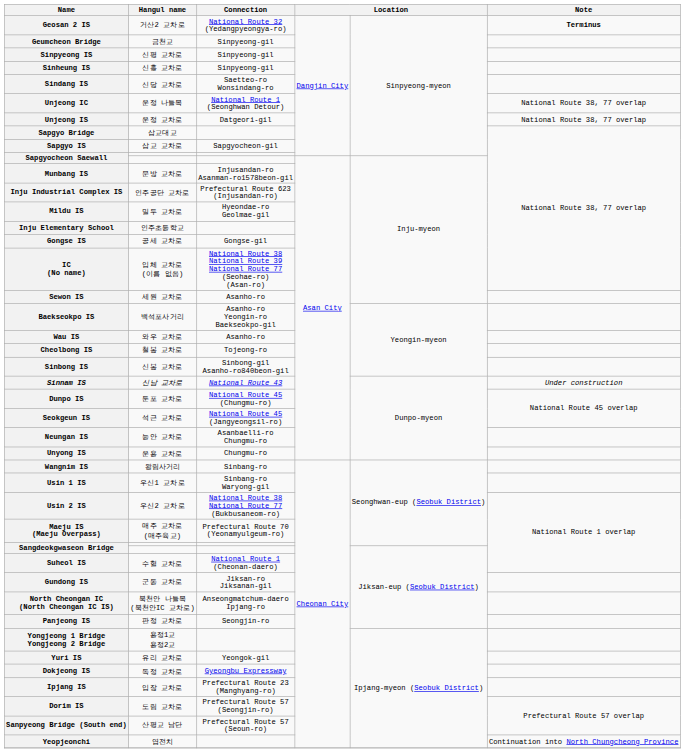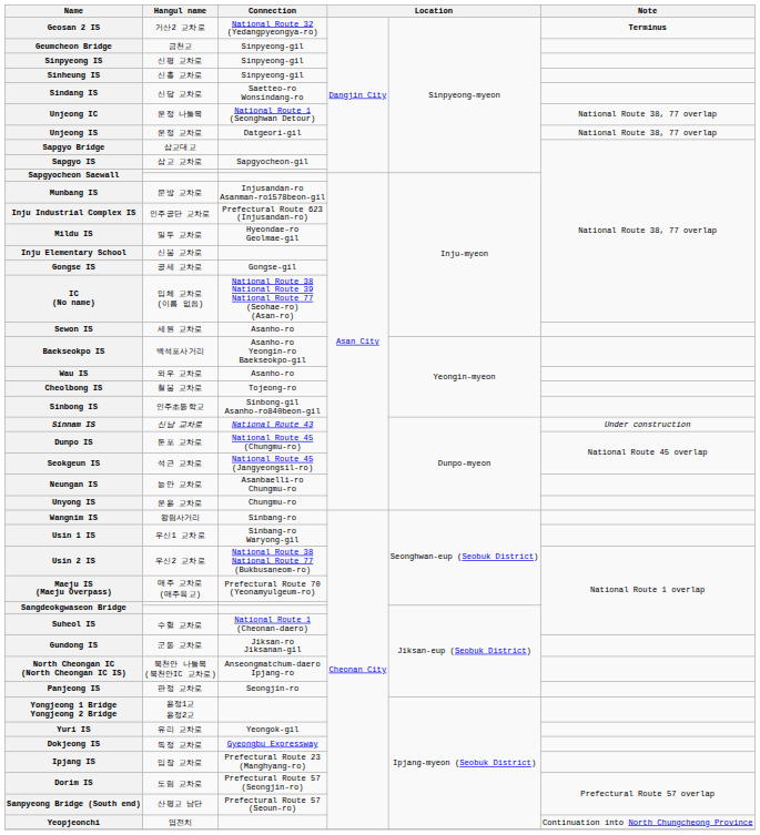Inju Elementary School | Hangul name: 인주초등학교 -> 신봉 교차로
Sinbong IS | Hangul name: 신봉 교차로 -> 인주초등학교
